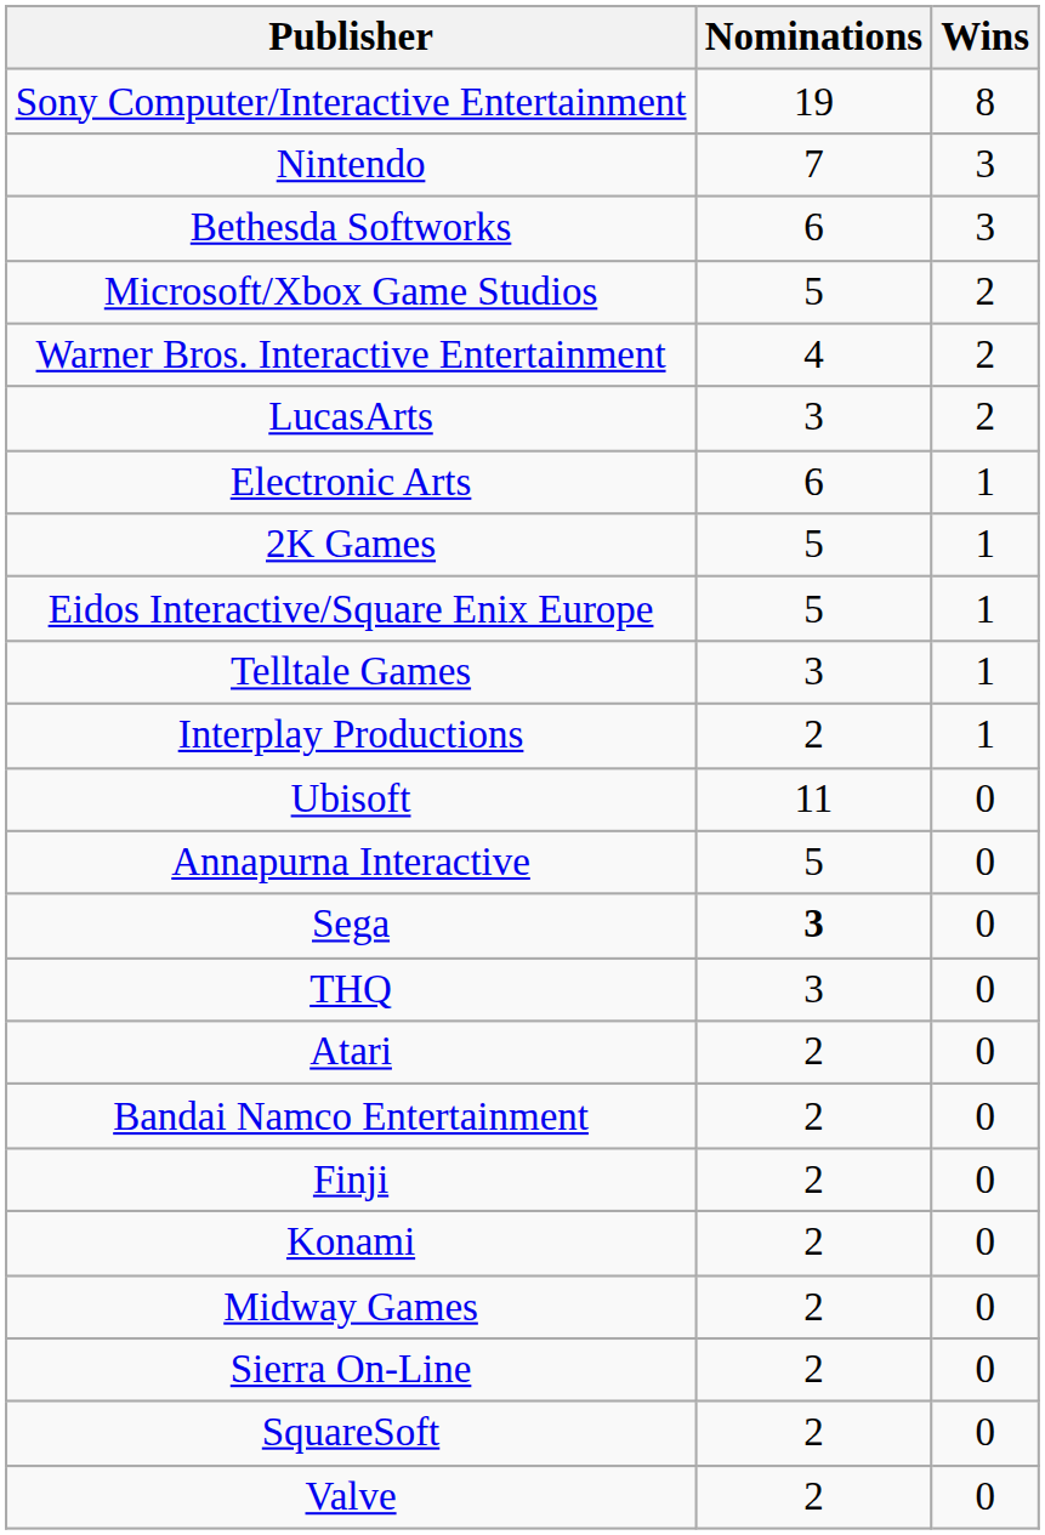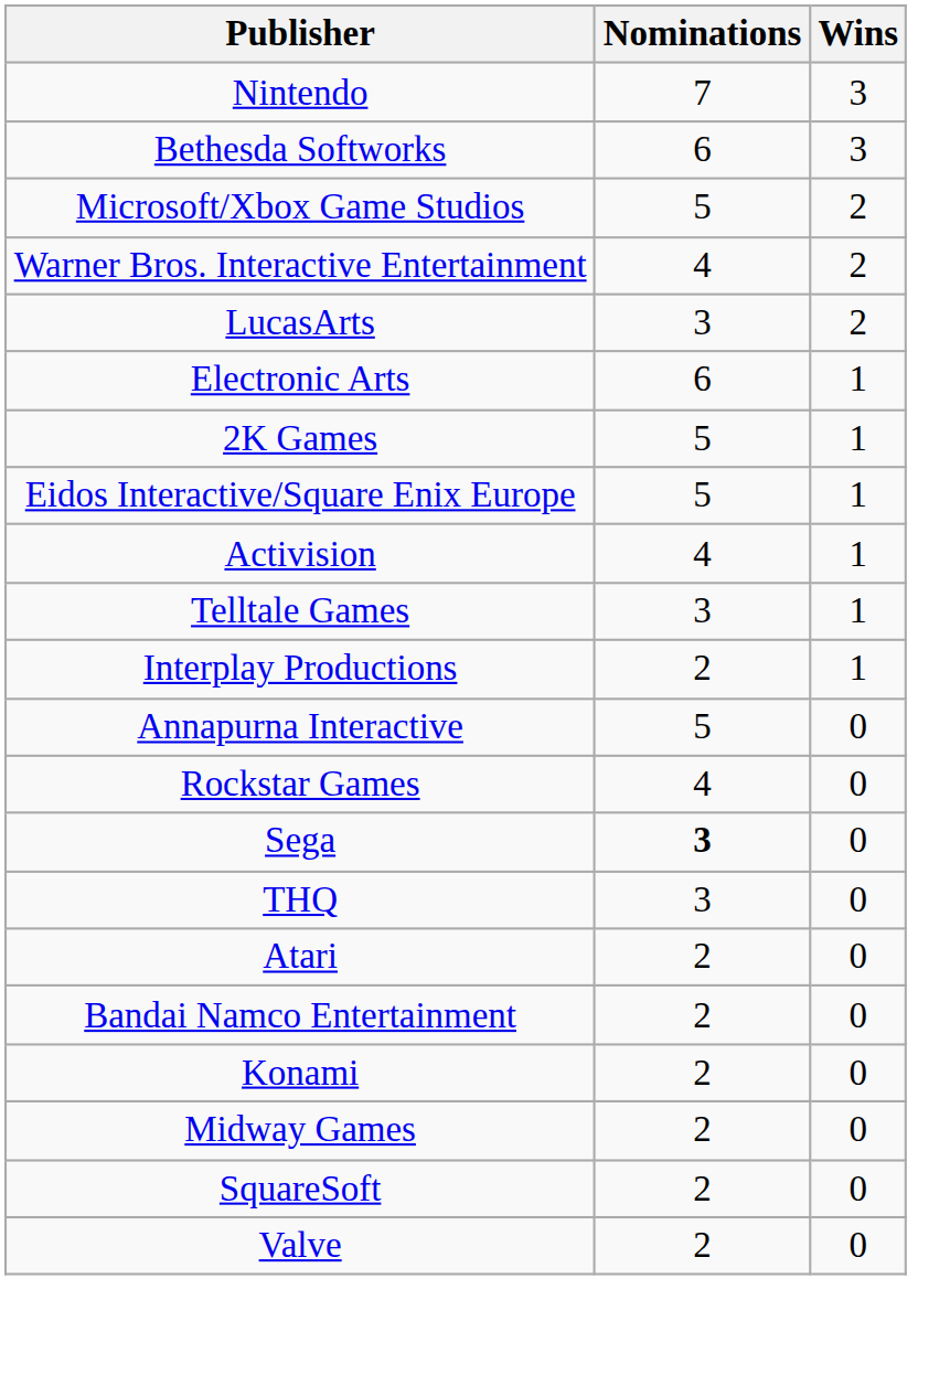- row: Sony Computer/Interactive Entertainment | 19 | 8
+ row: Activision | 4 | 1
- row: Ubisoft | 11 | 0
+ row: Rockstar Games | 4 | 0
- row: Finji | 2 | 0
- row: Sierra On-Line | 2 | 0
